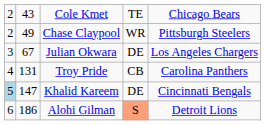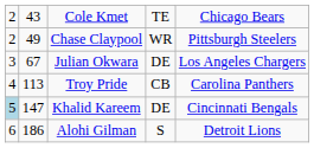Troy Pride | column 2: 131 -> 113
Alohi Gilman | column 4: lightsalmon background -> no background
